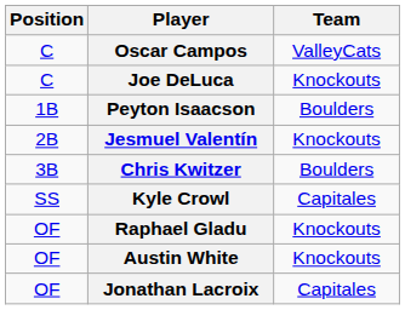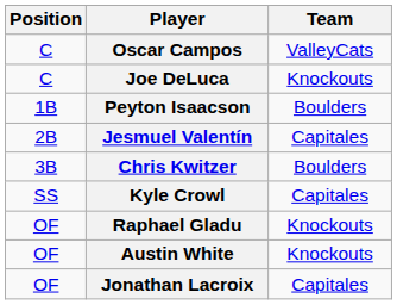Jesmuel Valentín | Team: Knockouts -> Capitales
